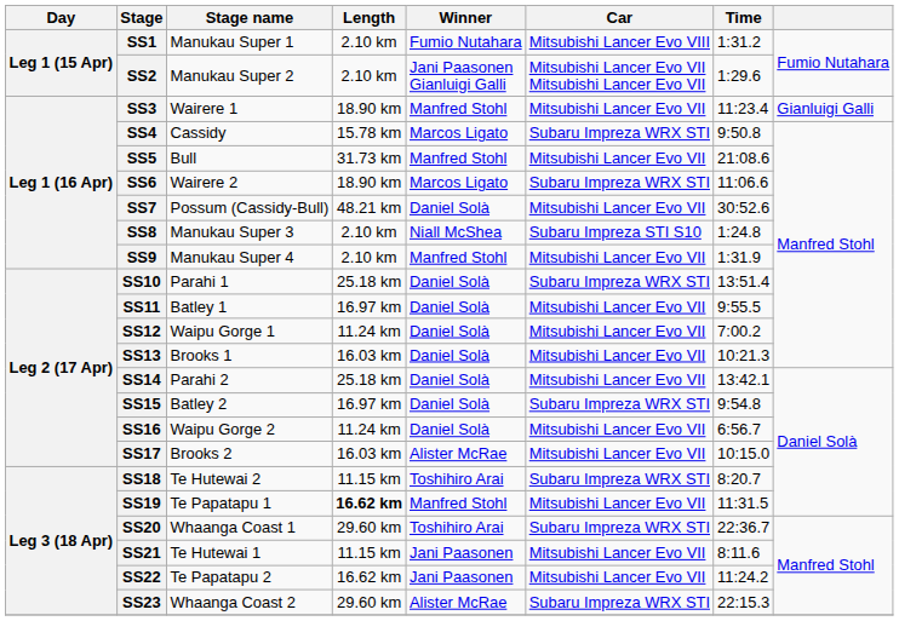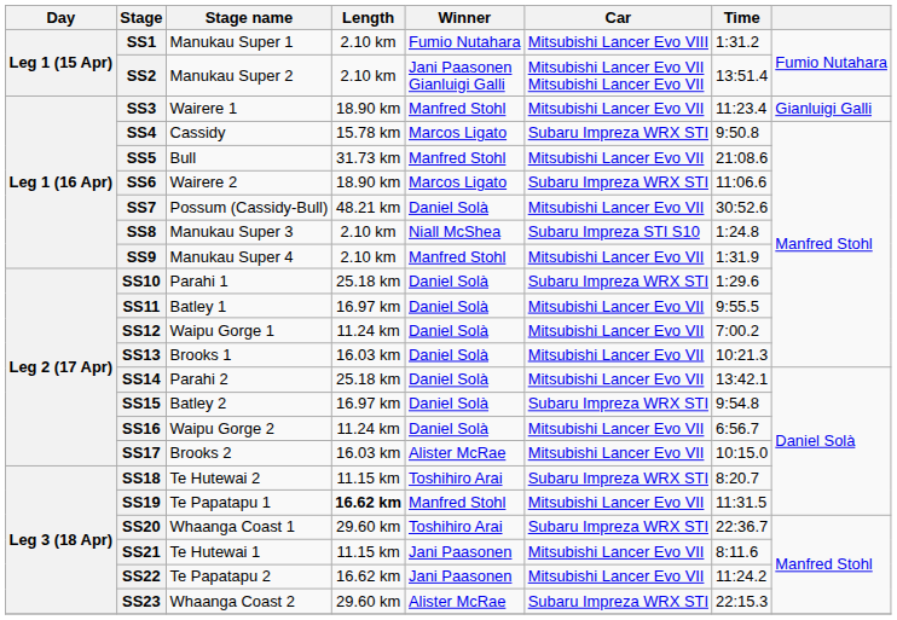SS2 | Time: 1:29.6 -> 13:51.4
SS10 | Time: 13:51.4 -> 1:29.6
